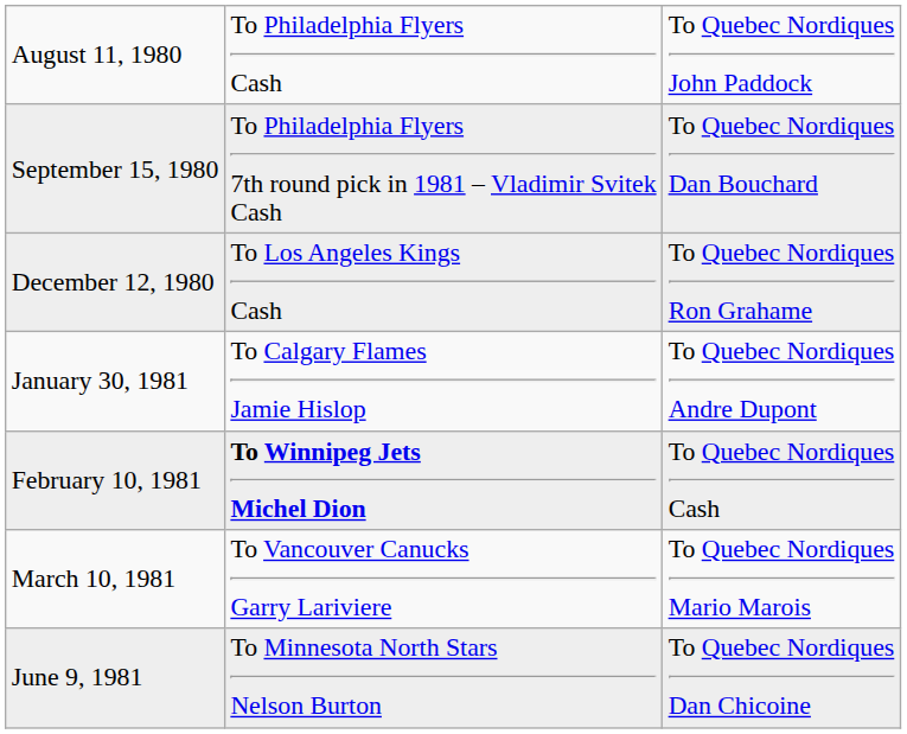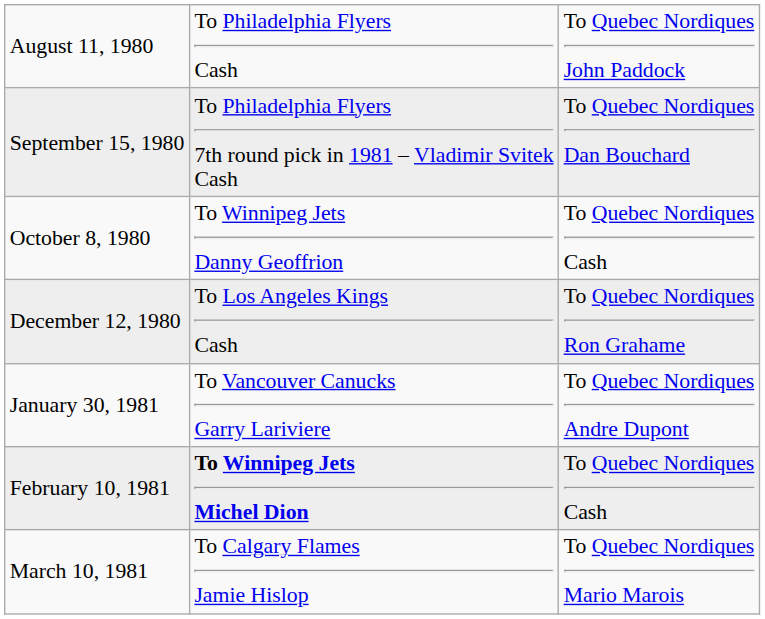+ row: October 8, 1980 | To Winnipeg Jets Danny Geoffrion | To Quebec Nordiques Cash
January 30, 1981 | column 2: To Calgary Flames Jamie Hislop -> To Vancouver Canucks Garry Lariviere
March 10, 1981 | column 2: To Vancouver Canucks Garry Lariviere -> To Calgary Flames Jamie Hislop
- row: June 9, 1981 | To Minnesota North Stars Nelson Burton | To Quebec Nordiques Dan Chicoine
